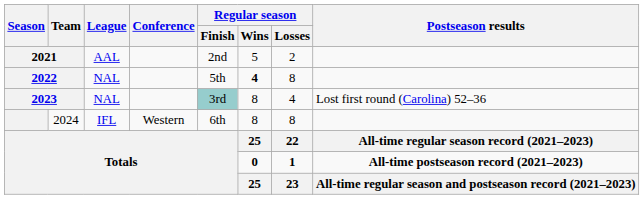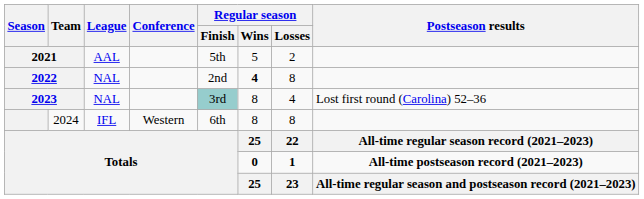2021 | Regular season / Finish: 2nd -> 5th
2022 | Regular season / Finish: 5th -> 2nd
